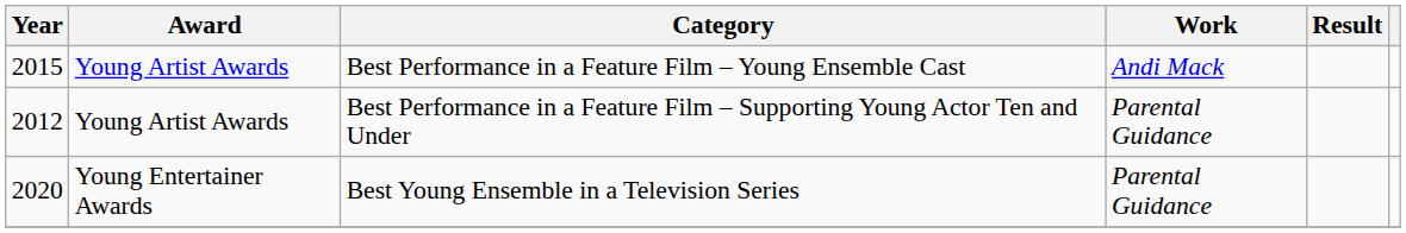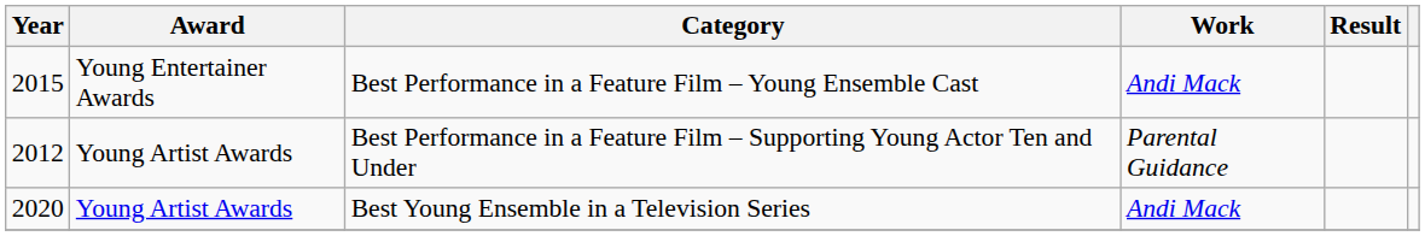Best Performance in a Feature Film – Young Ensemble Cast | Award: Young Artist Awards -> Young Entertainer Awards
Best Young Ensemble in a Television Series | Award: Young Entertainer Awards -> Young Artist Awards
Best Young Ensemble in a Television Series | Work: Parental Guidance -> Andi Mack
